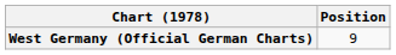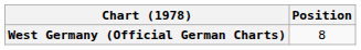West Germany (Official German Charts) | Position: 9 -> 8
